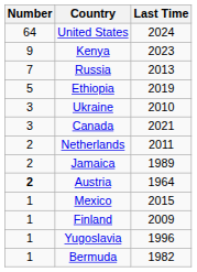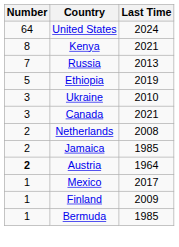Kenya | Number: 9 -> 8
Kenya | Last Time: 2023 -> 2021
Netherlands | Last Time: 2011 -> 2008
Jamaica | Last Time: 1989 -> 1985
Mexico | Last Time: 2015 -> 2017
- row: 1 | Yugoslavia | 1996
Bermuda | Last Time: 1982 -> 1985
